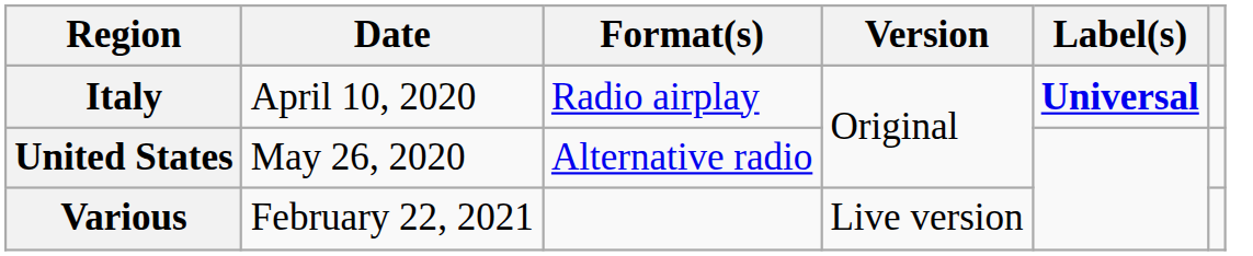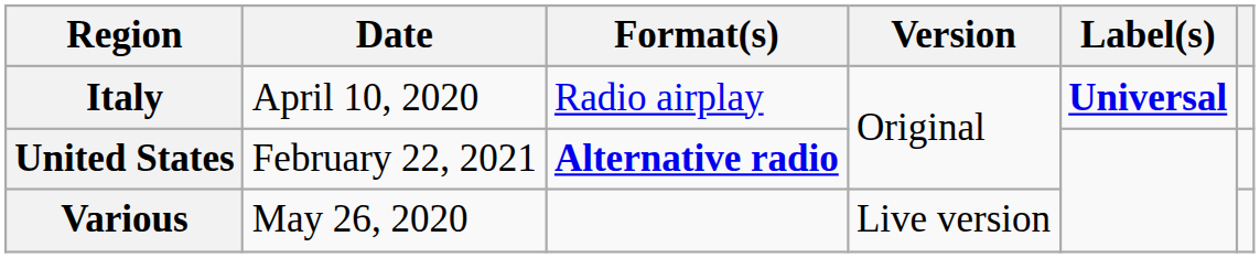United States | Date: May 26, 2020 -> February 22, 2021
United States | Format(s): normal -> bold
Various | Date: February 22, 2021 -> May 26, 2020
